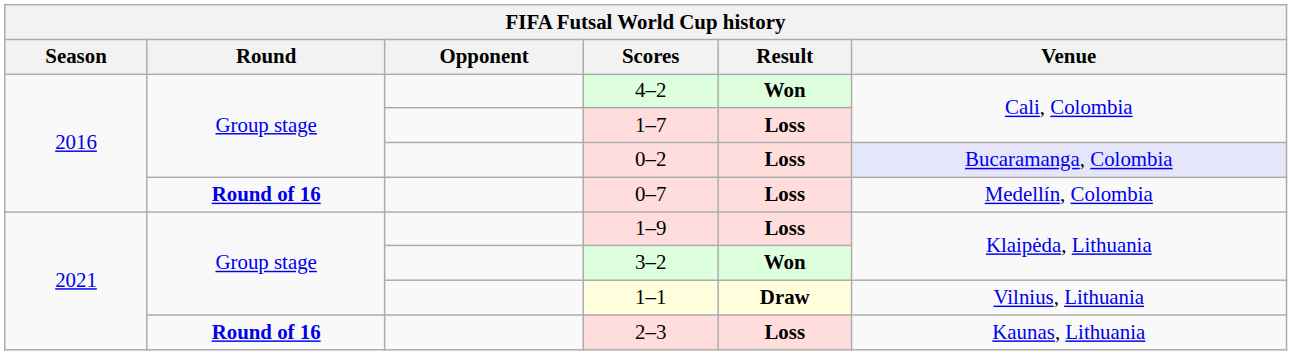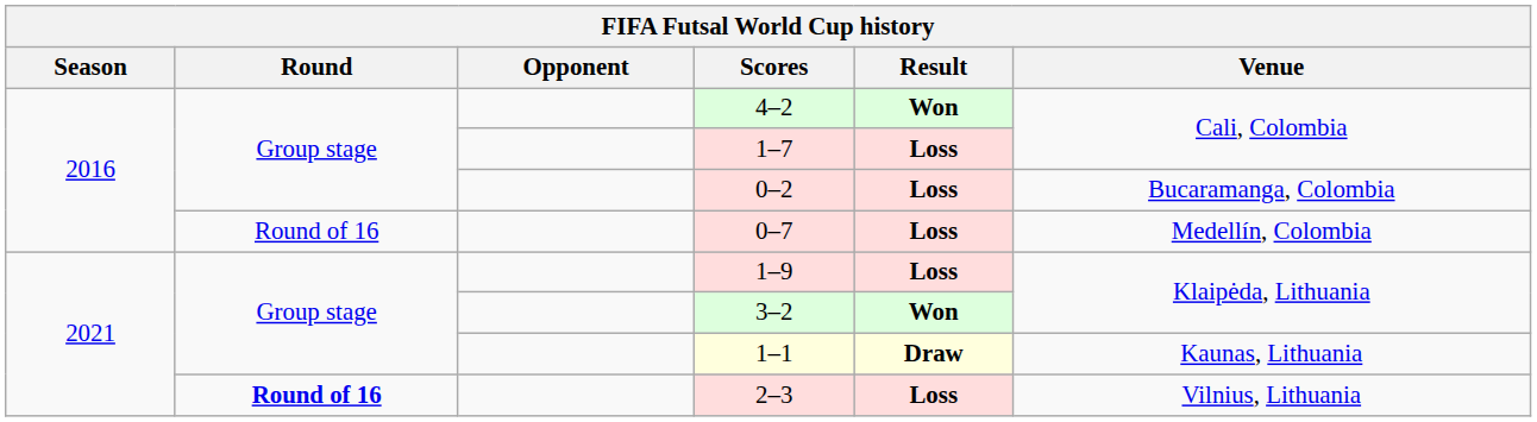0–2 | Venue: lavender background -> no background
0–7 | Round: bold -> normal
1–1 | Venue: Vilnius, Lithuania -> Kaunas, Lithuania
2–3 | Venue: Kaunas, Lithuania -> Vilnius, Lithuania
